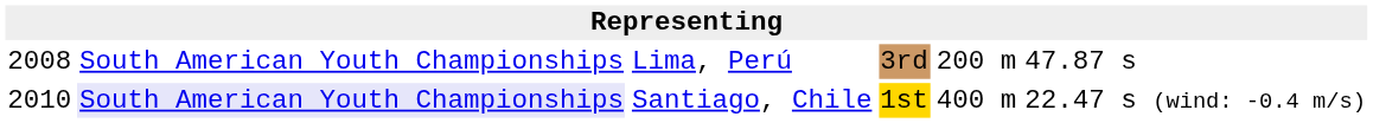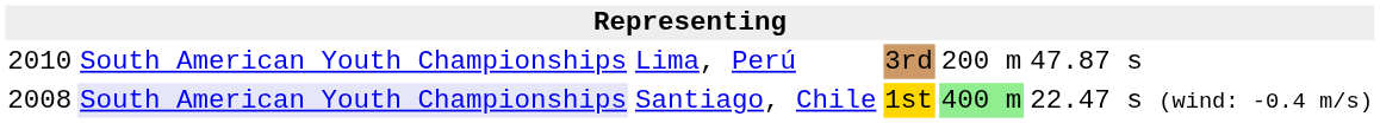Lima, Perú | column 1: 2008 -> 2010
Santiago, Chile | column 1: 2010 -> 2008
Santiago, Chile | column 5: no background -> lightgreen background
